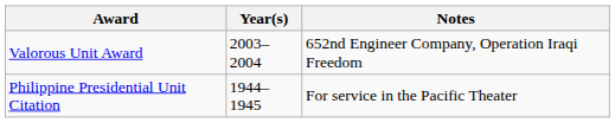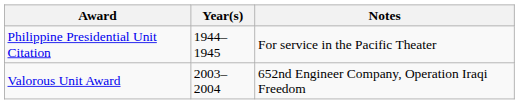rows swapped: Philippine Presidential Unit Citation <-> Valorous Unit Award
